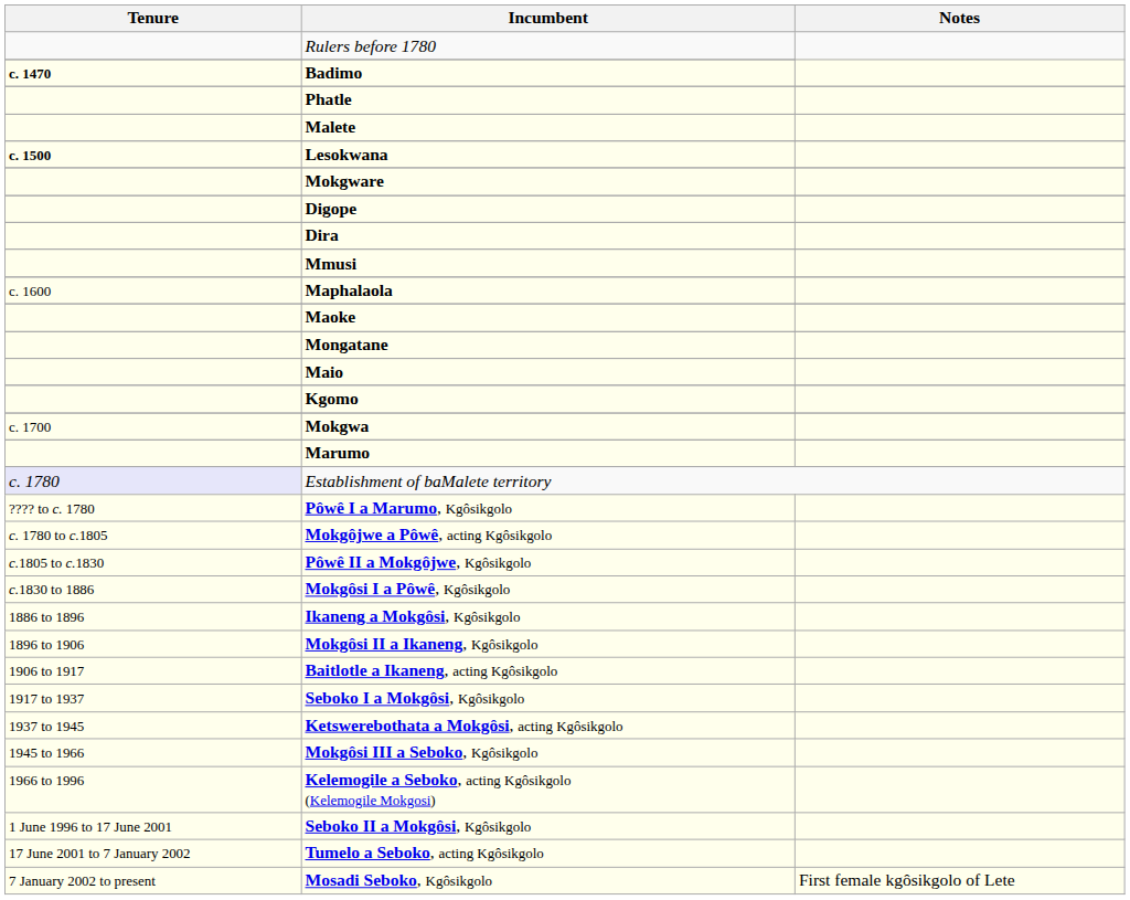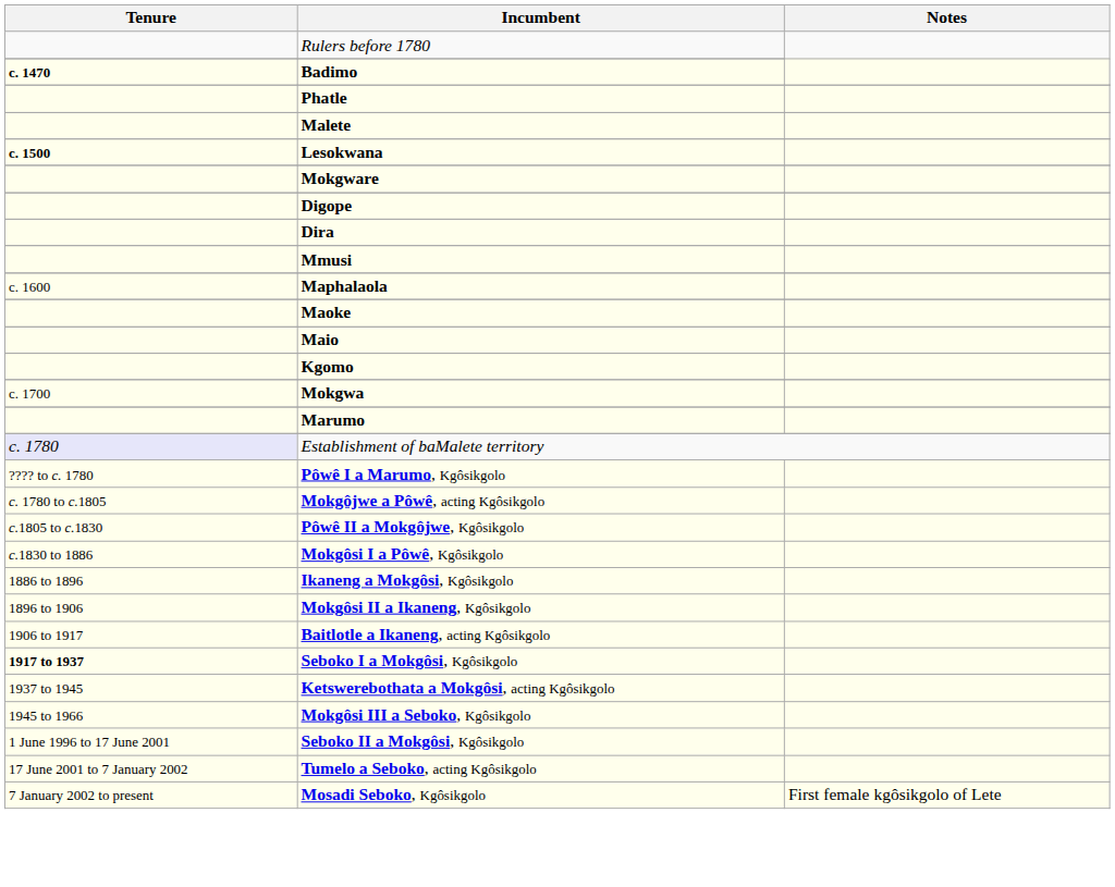- row: Mongatane
Seboko I a Mokgôsi, Kgôsikgolo | Tenure: normal -> bold
- row: 1966 to 1996 | Kelemogile a Seboko, acting Kgôsikgolo (Kelemogile Mokgosi)
